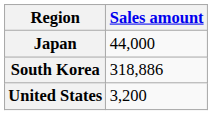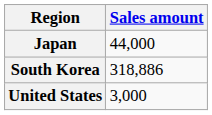United States | Sales amount: 3,200 -> 3,000
